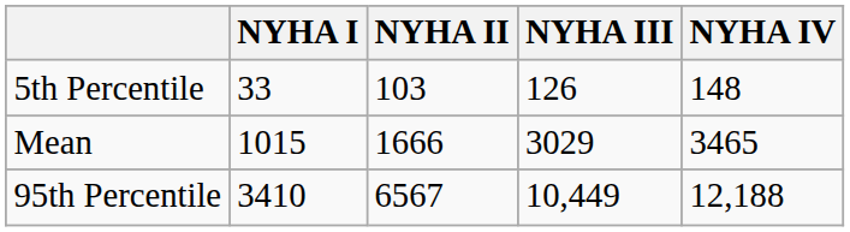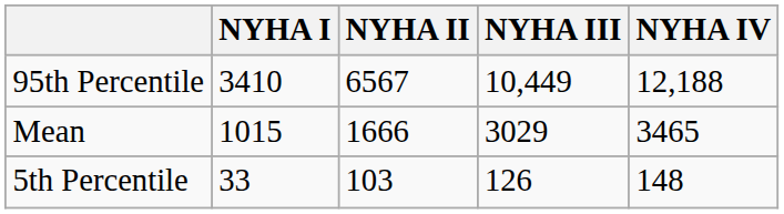rows swapped: 5th Percentile <-> 95th Percentile
